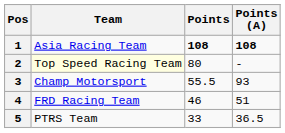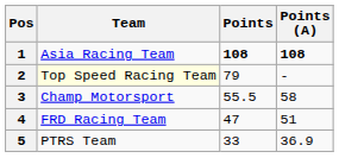2 | Points: 80 -> 79
3 | Points (A): 93 -> 58
4 | Points: 46 -> 47
5 | Points (A): 36.5 -> 36.9
